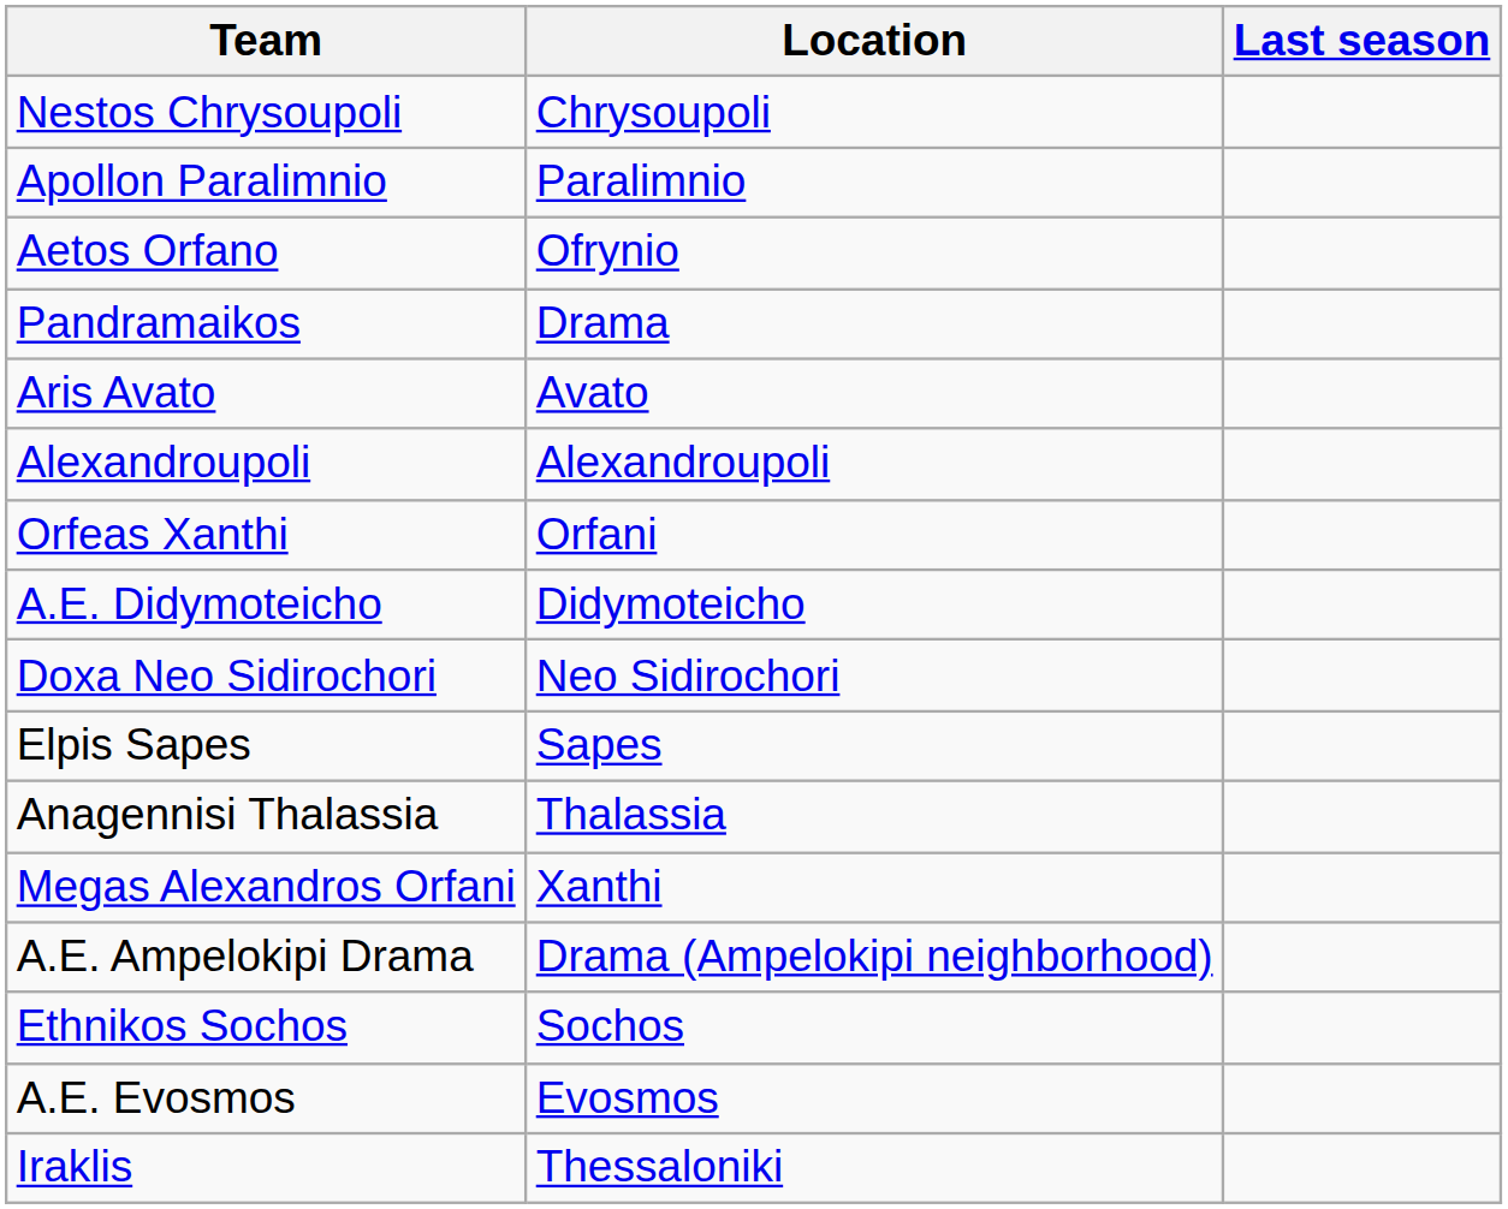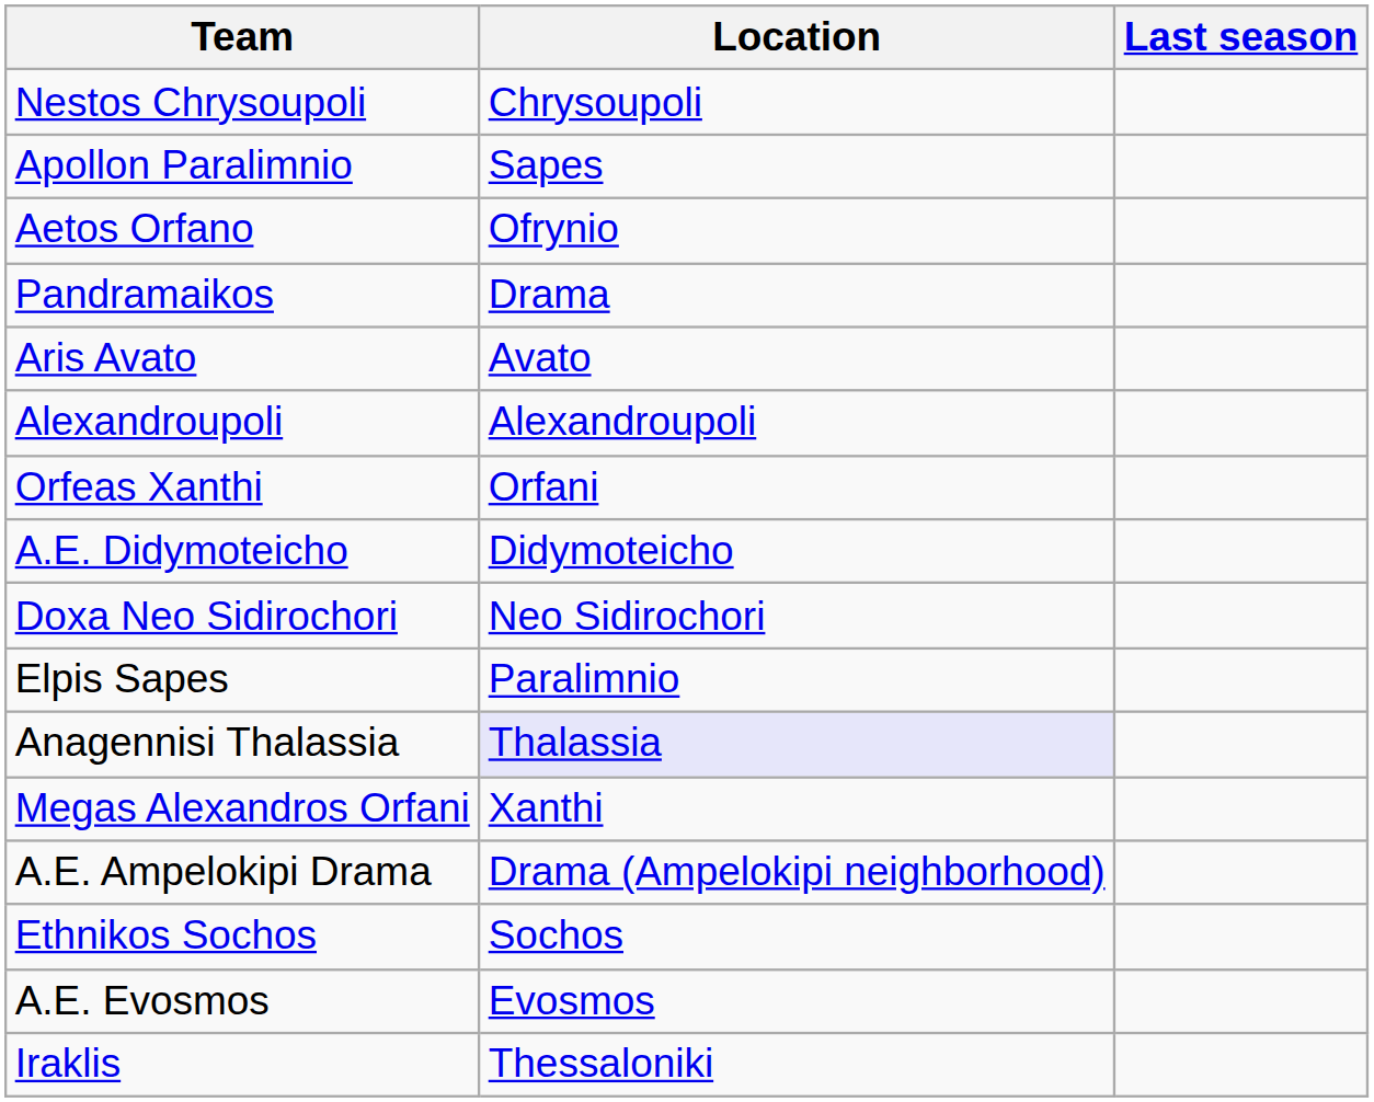Apollon Paralimnio | Location: Paralimnio -> Sapes
Elpis Sapes | Location: Sapes -> Paralimnio
Anagennisi Thalassia | Location: no background -> lavender background
